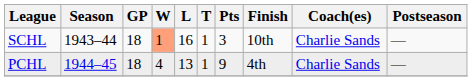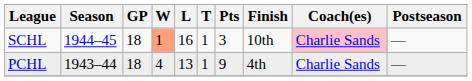SCHL | Season: 1943–44 -> 1944–45
SCHL | Coach(es): no background -> pink background
PCHL | Season: 1944–45 -> 1943–44
